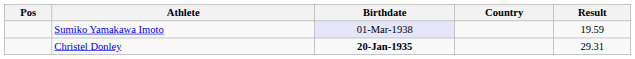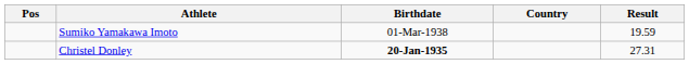Sumiko Yamakawa Imoto | Birthdate: lavender background -> no background
Christel Donley | Result: 29.31 -> 27.31
